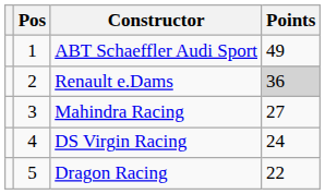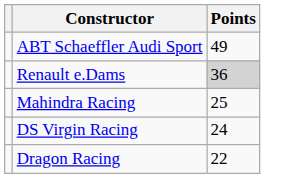- column: Pos | 1 | 2 | 3 | 4 | 5
Mahindra Racing | Points: 27 -> 25
